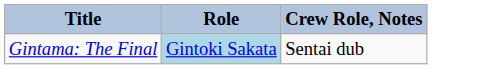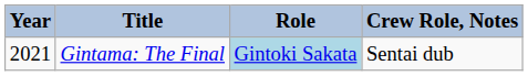+ column: Year | 2021
